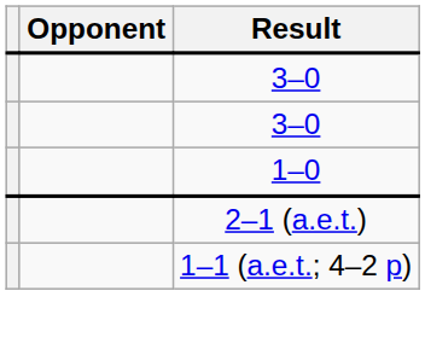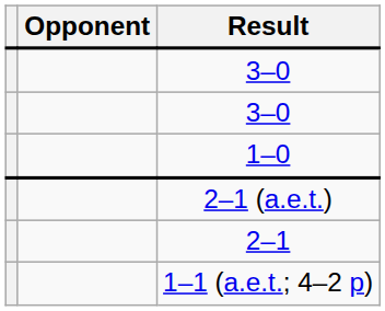+ row: 2–1
